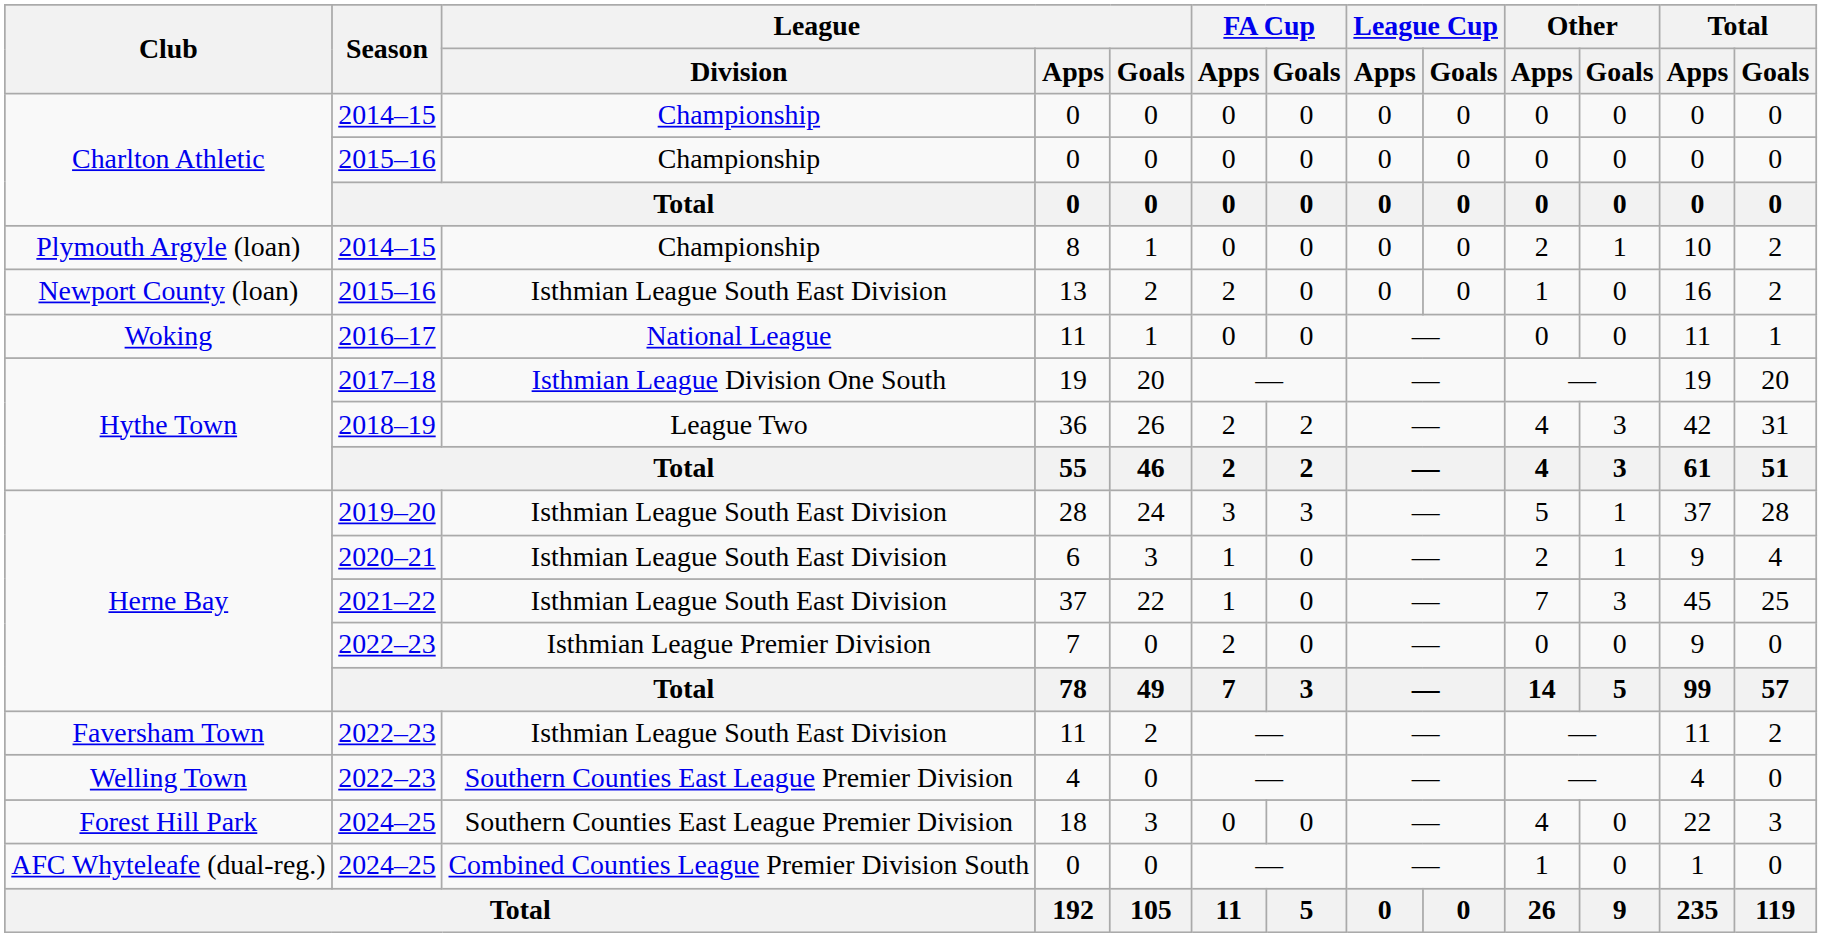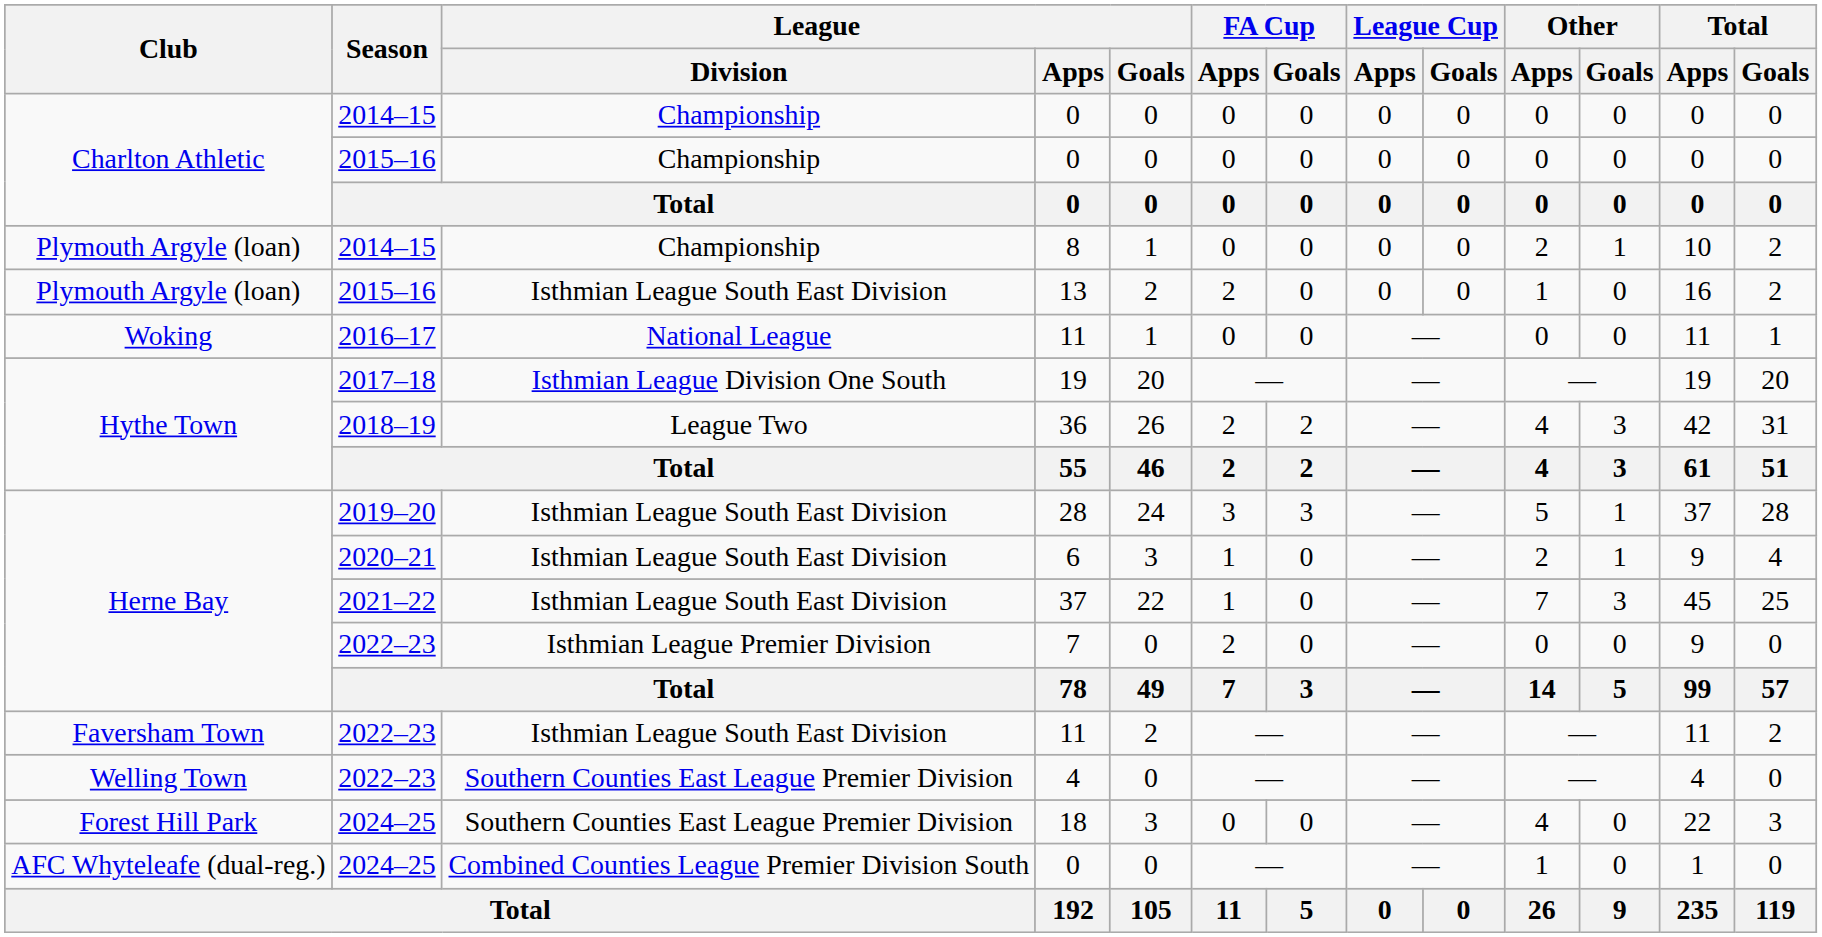13 | Club: Newport County (loan) -> Plymouth Argyle (loan)
